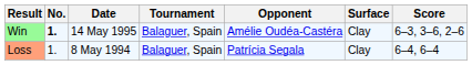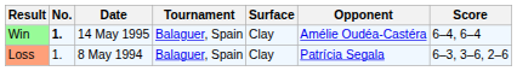columns swapped: Surface <-> Opponent
Win | Score: 6–3, 3–6, 2–6 -> 6–4, 6–4
Loss | Score: 6–4, 6–4 -> 6–3, 3–6, 2–6
